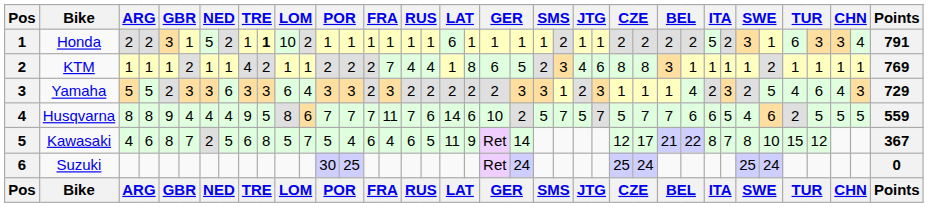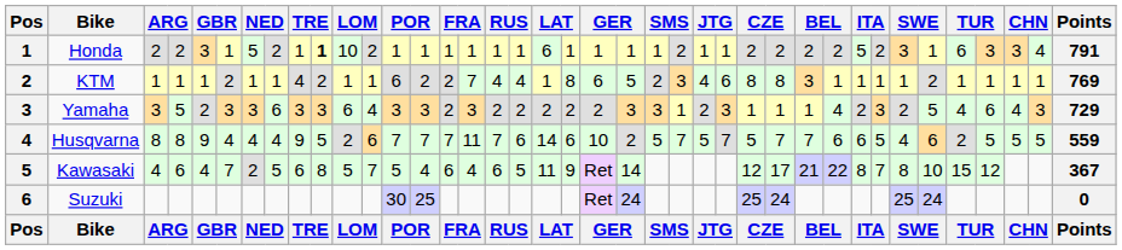KTM | column 13: 2 -> 6
Yamaha | column 3: 5 -> 3
Husqvarna | column 11: 8 -> 2
Kawasaki | column 5: 8 -> 4
